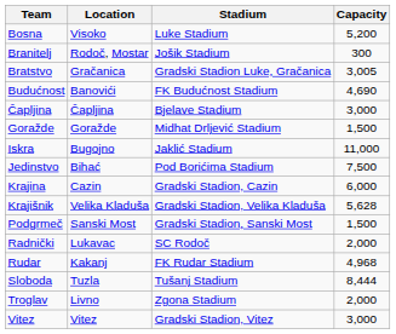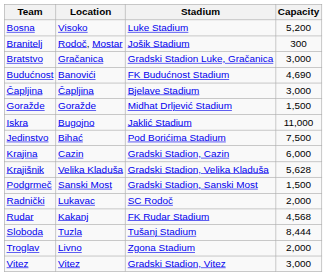Bratstvo | Capacity: 3,005 -> 3,000
Rudar | Capacity: 4,968 -> 4,568
